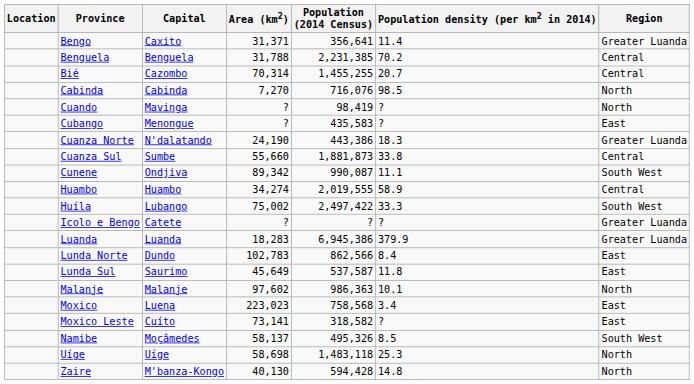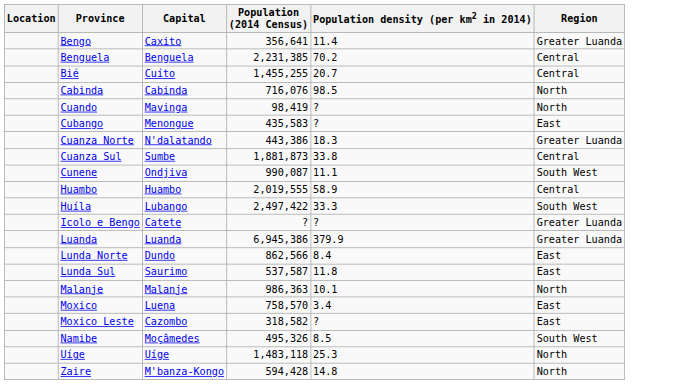- column: Area (km2) | 31,371 | 31,788 | 70,314 | 7,270 | ? | ? | 24,190 | 55,660 | 89,342 | 34,274 | 75,002 | ? | 18,283 | 102,783 | 45,649 | 97,602 | 223,023 | 73,141 | 58,137 | 58,698 | 40,130
Bié | Capital: Cazombo -> Cuíto
Moxico | Population (2014 Census): 758,568 -> 758,570
Moxico Leste | Capital: Cuíto -> Cazombo
